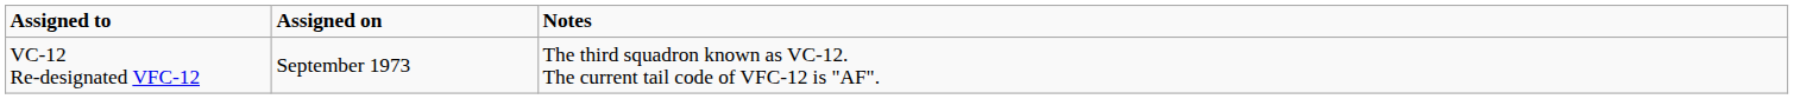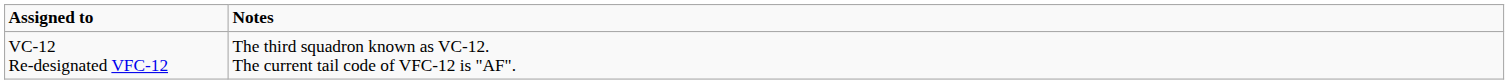- column: Assigned on | September 1973
